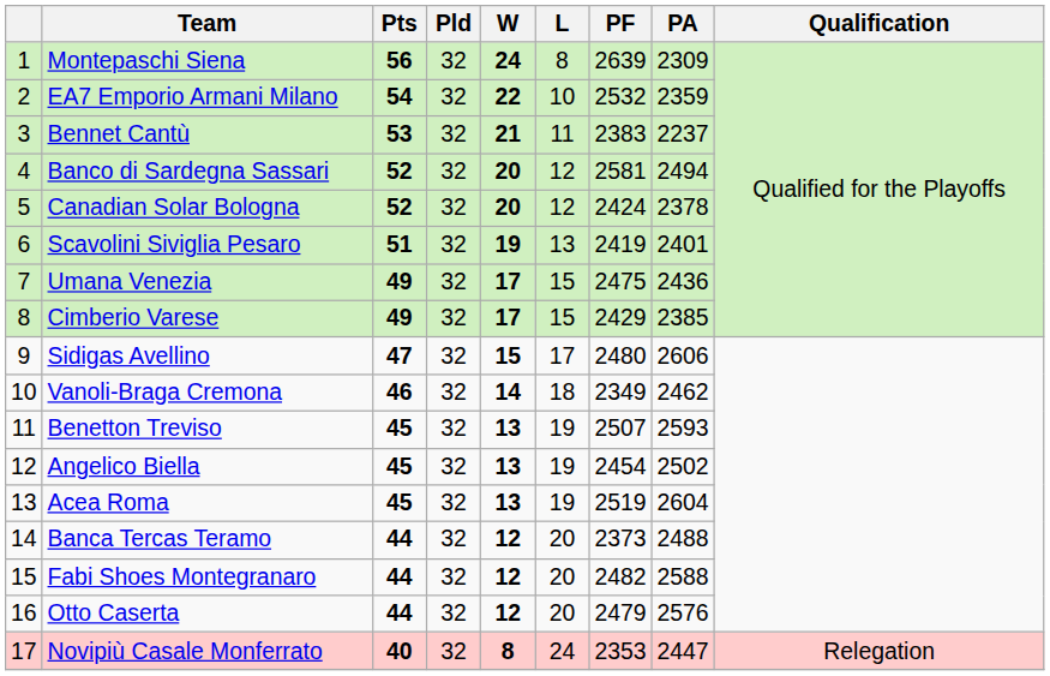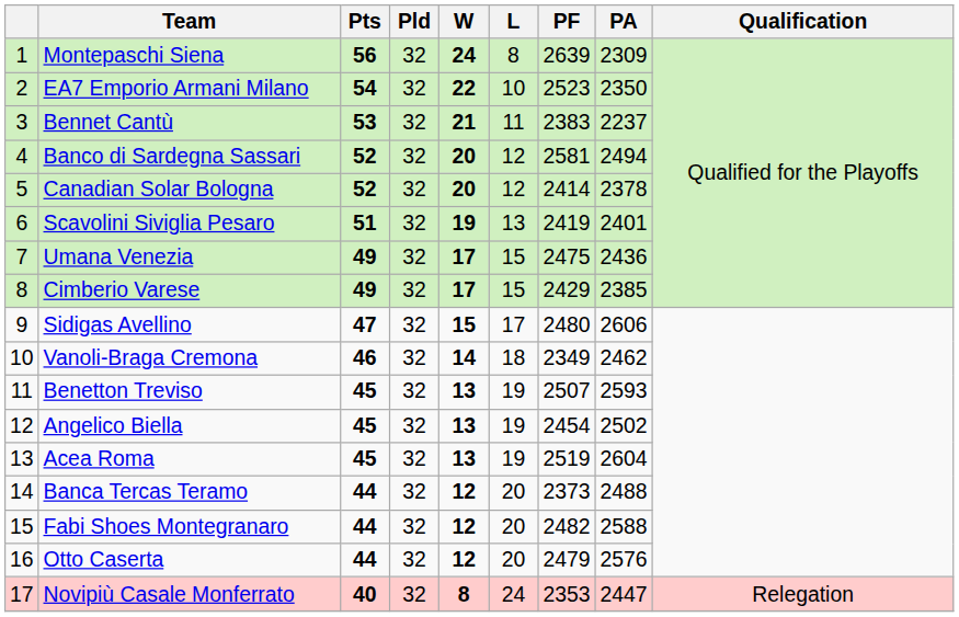EA7 Emporio Armani Milano | PF: 2532 -> 2523
EA7 Emporio Armani Milano | PA: 2359 -> 2350
Canadian Solar Bologna | PF: 2424 -> 2414
